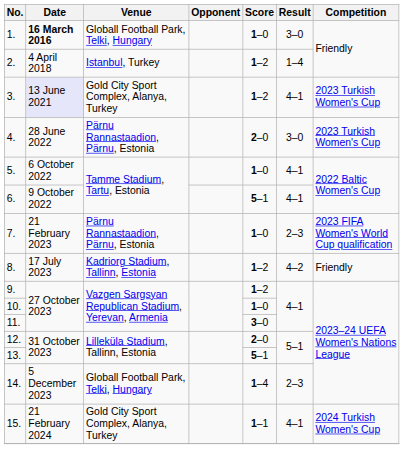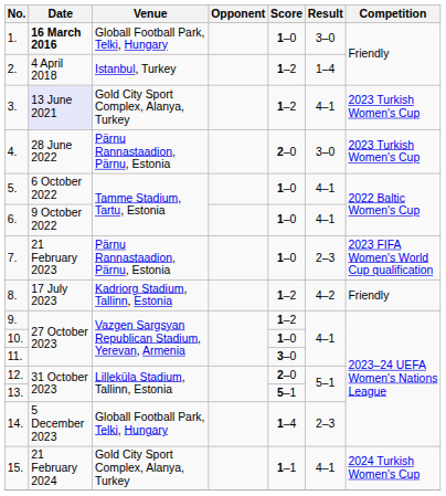6. | Score: 5–1 -> 1–0
